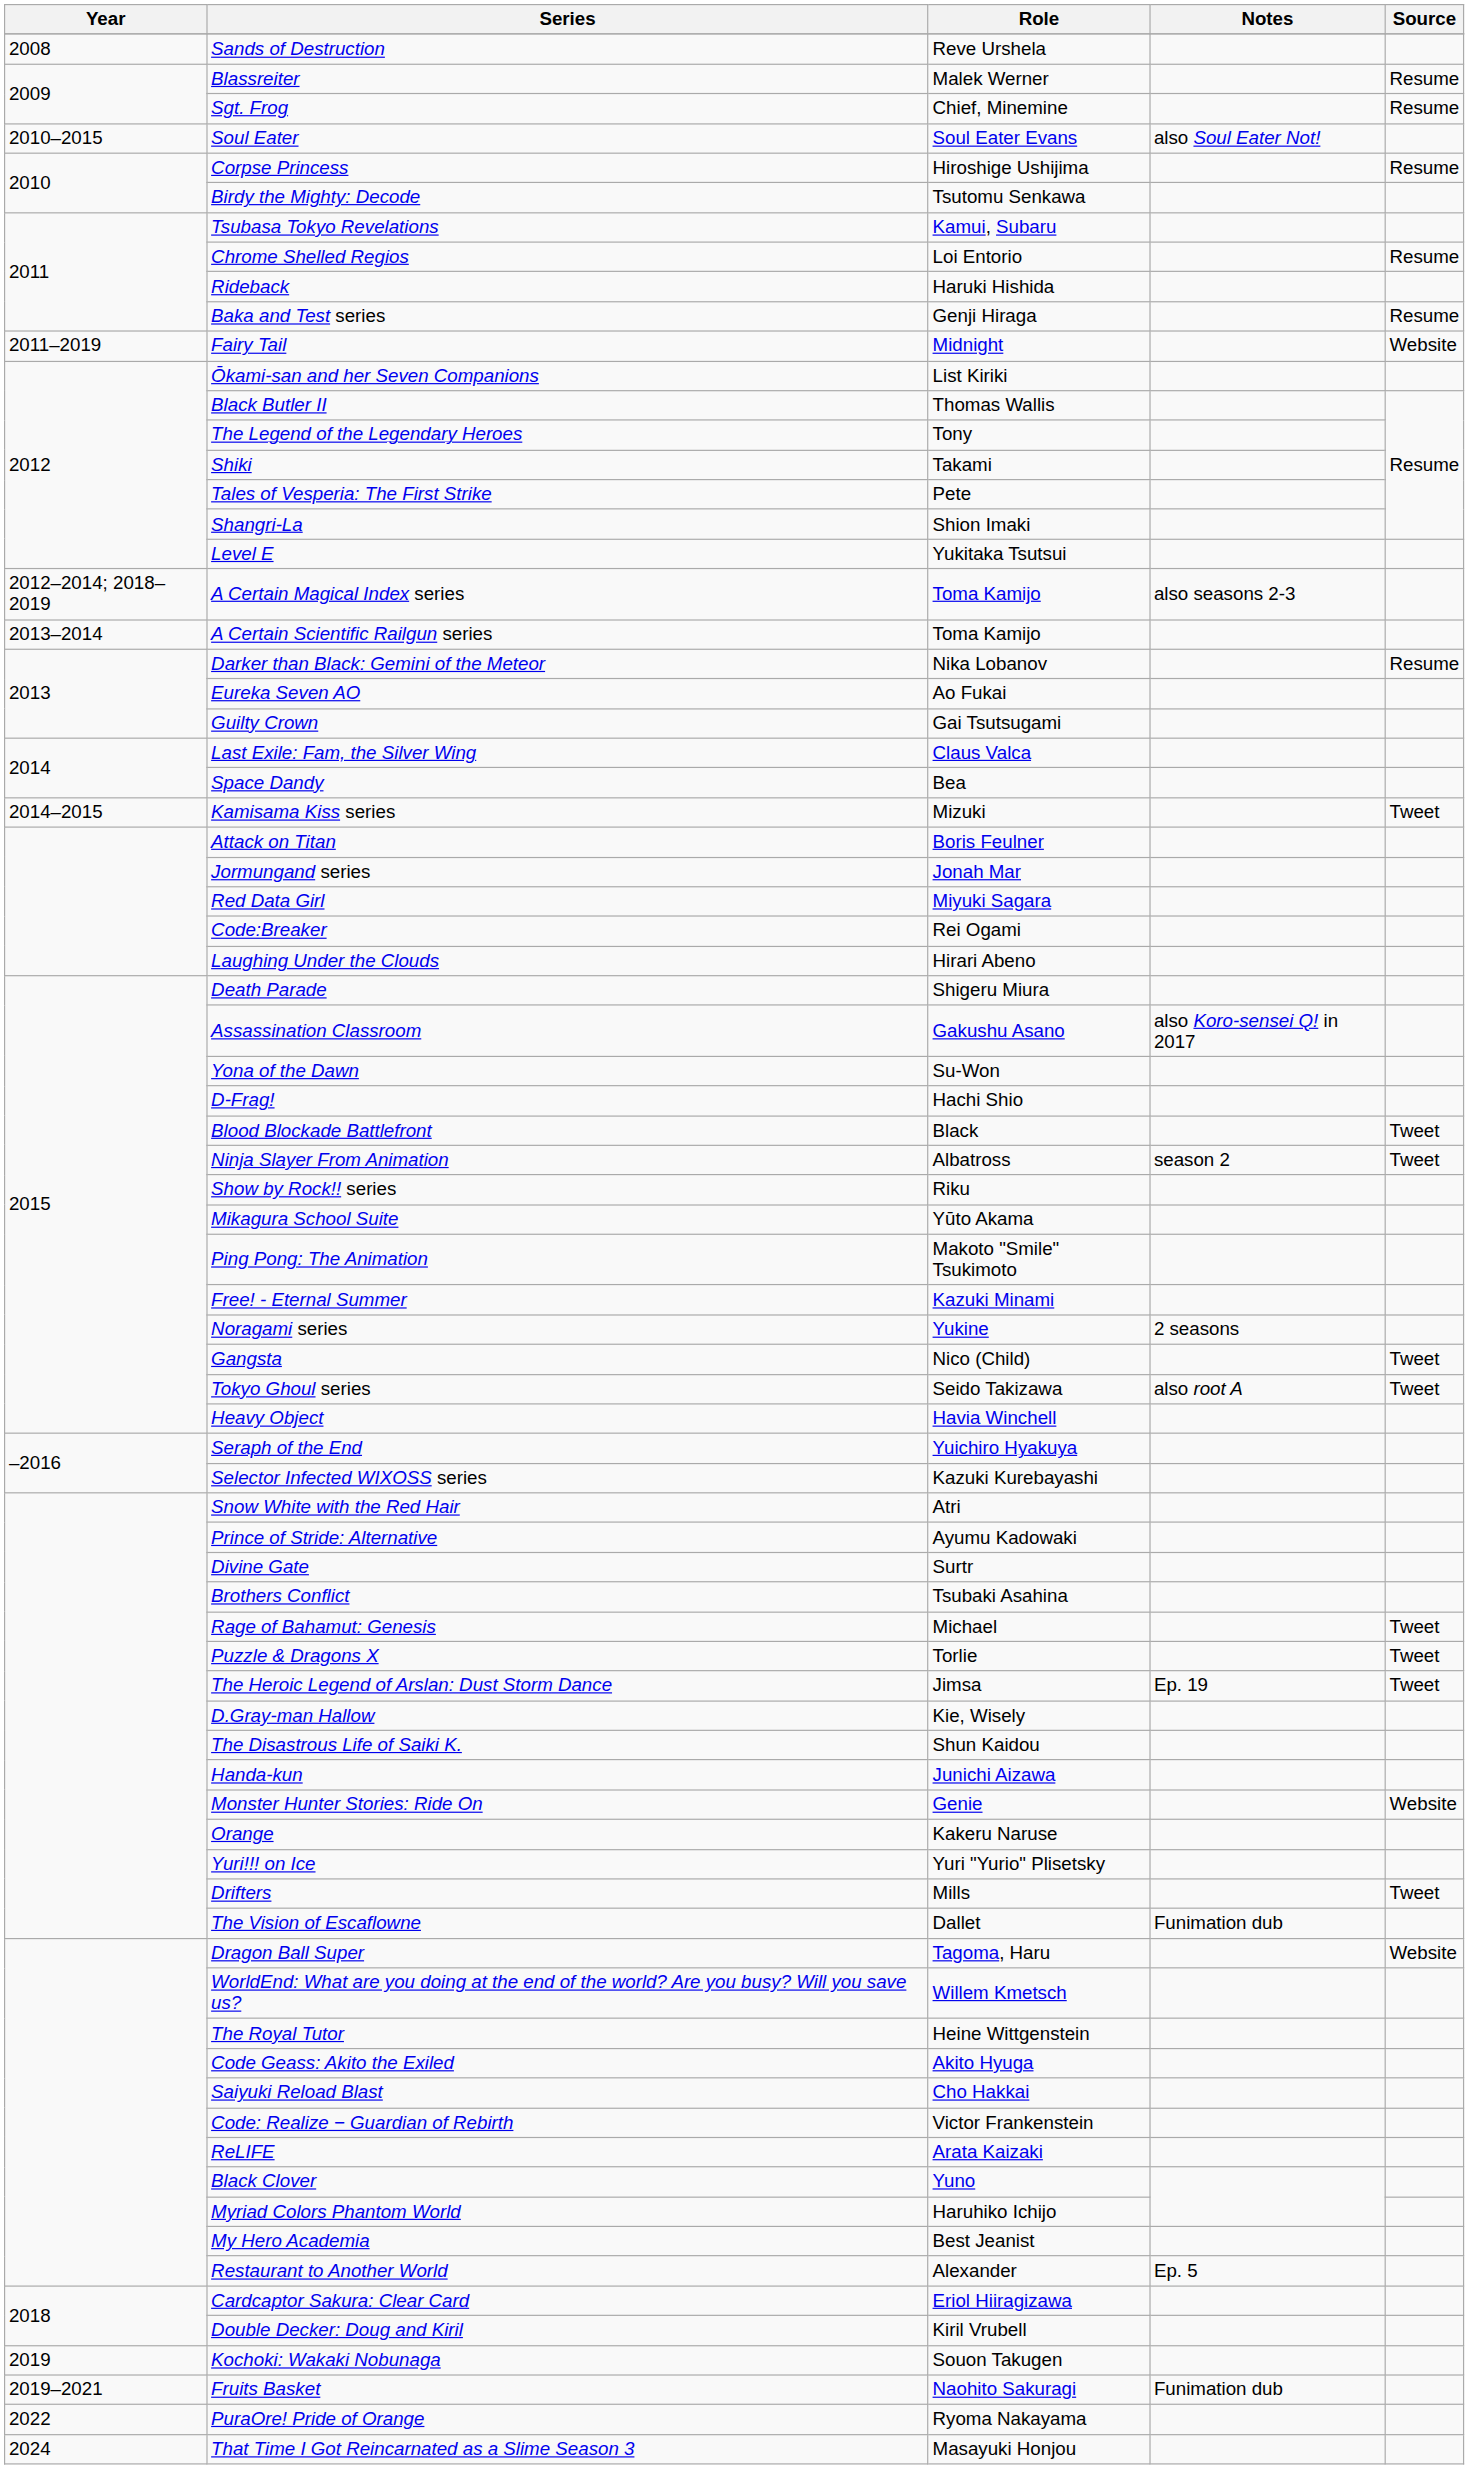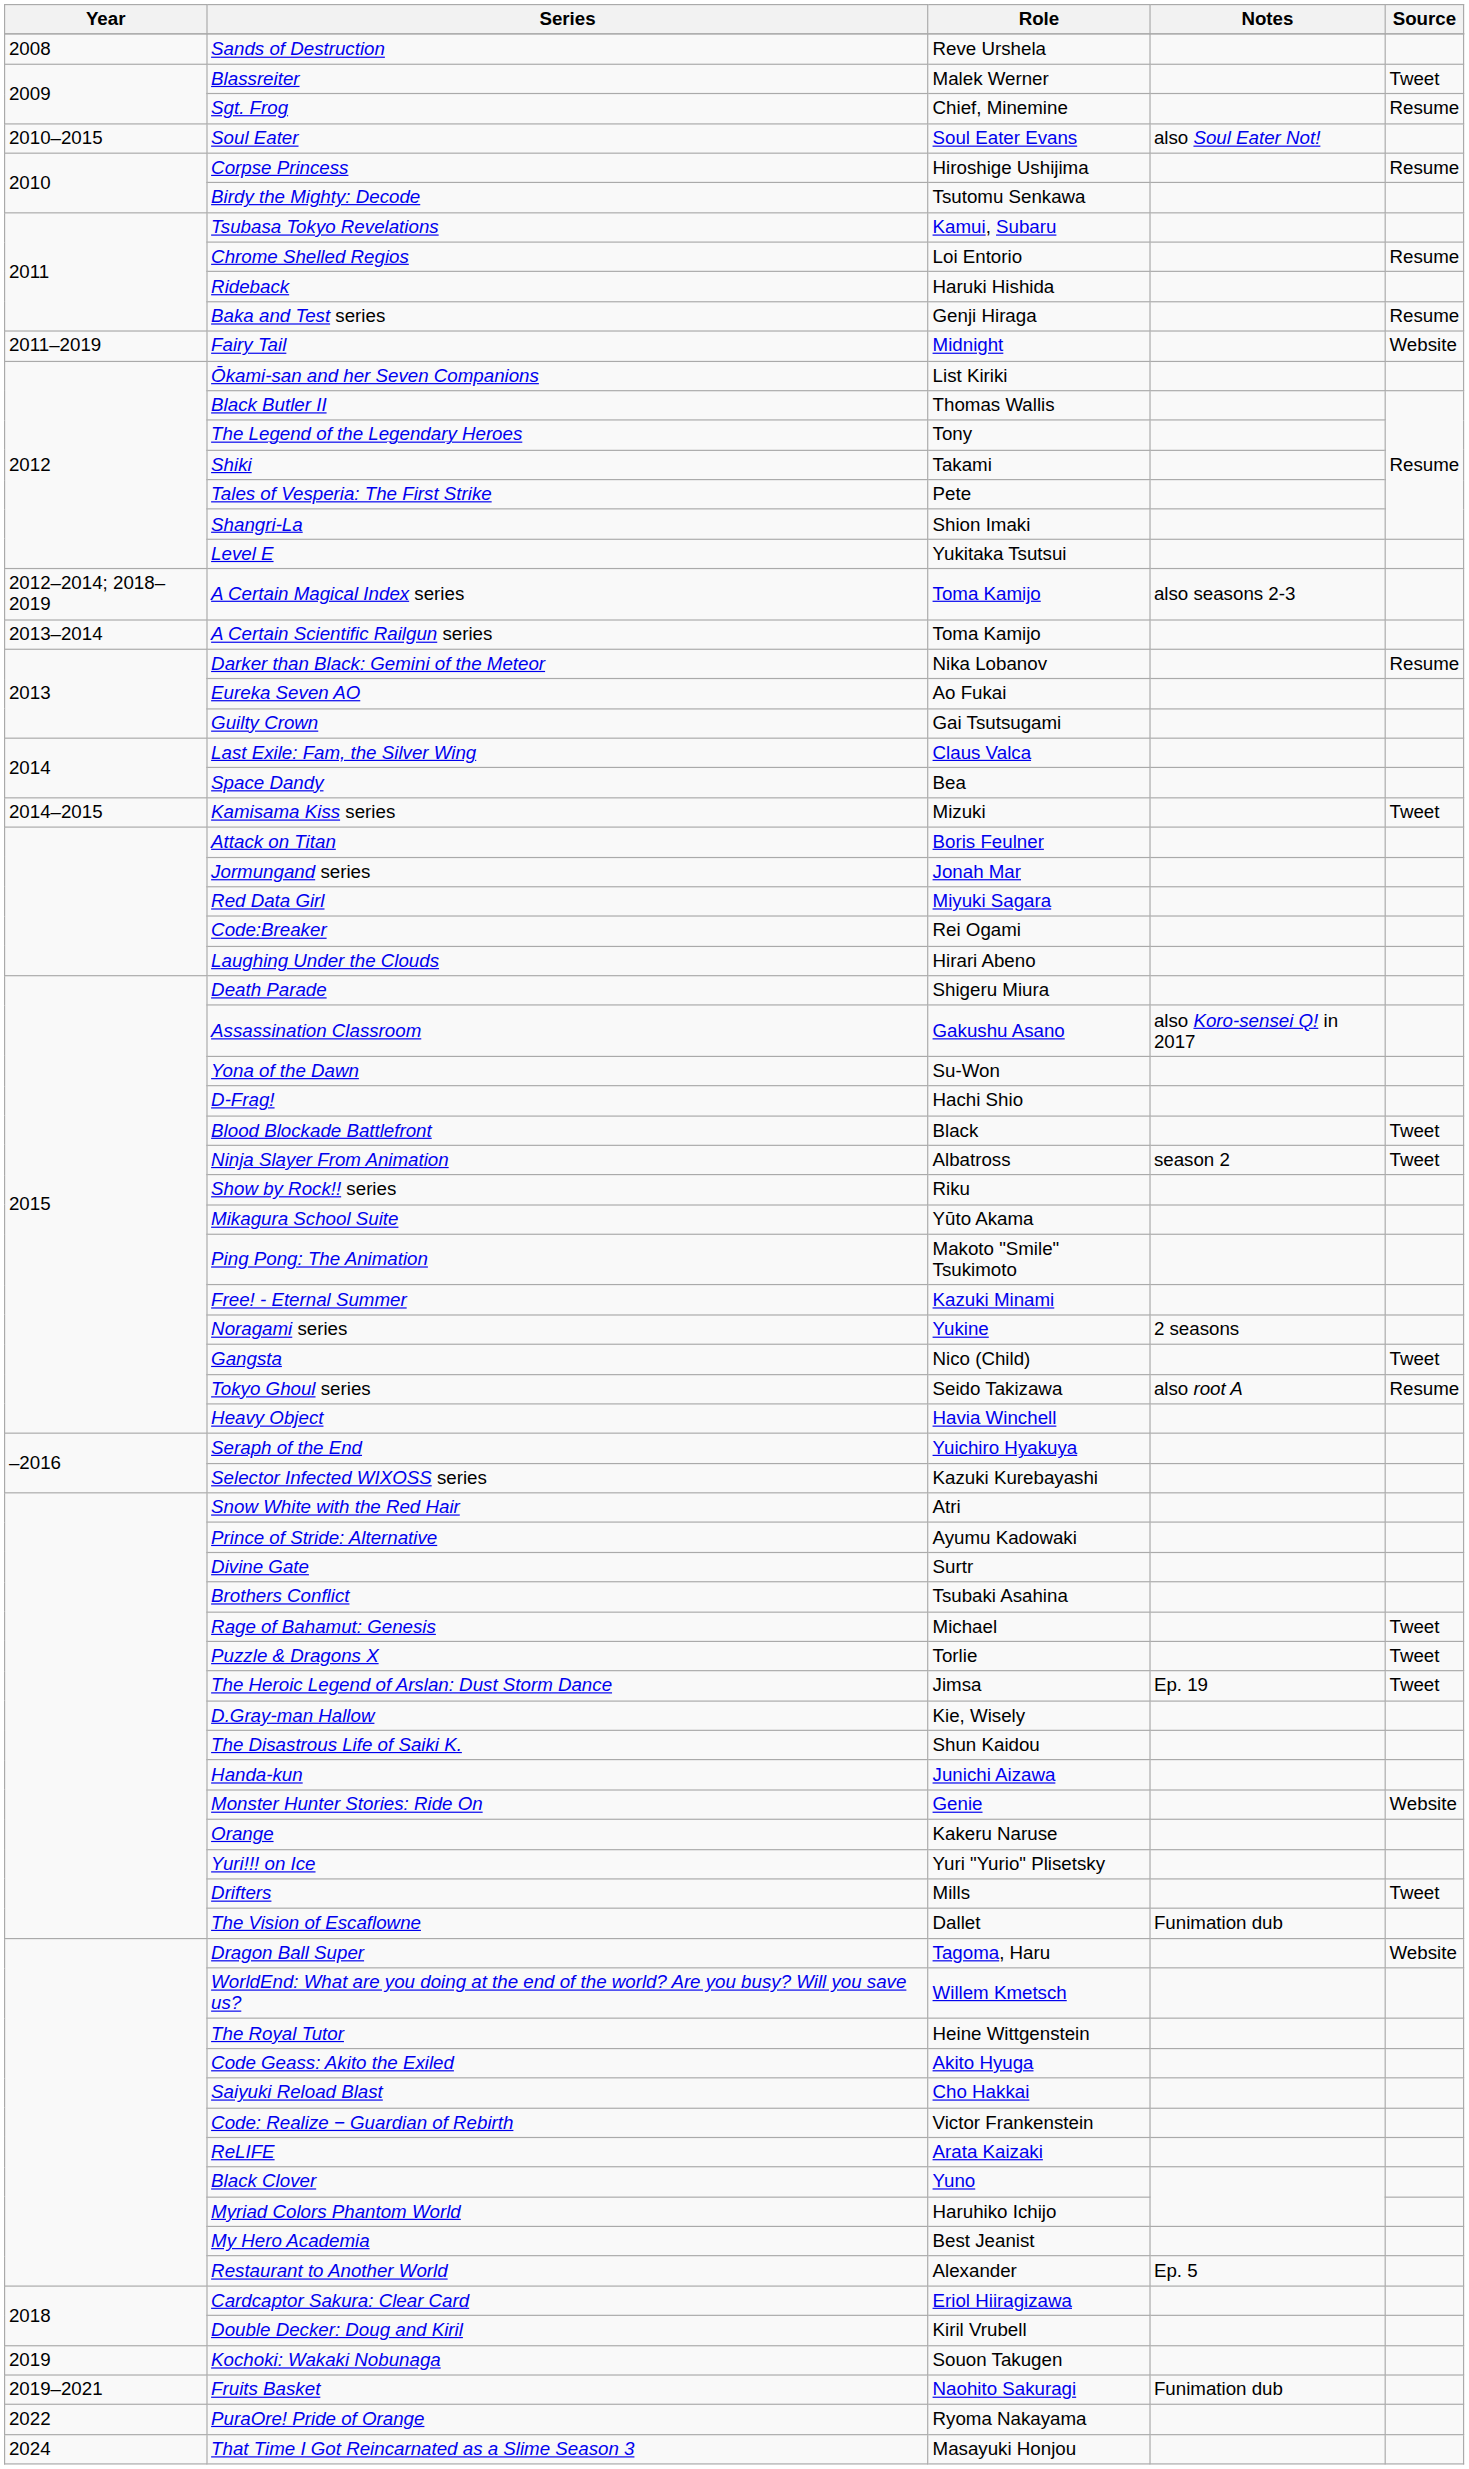Blassreiter | Source: Resume -> Tweet
Tokyo Ghoul series | Source: Tweet -> Resume
